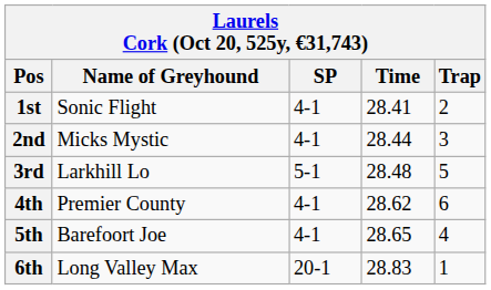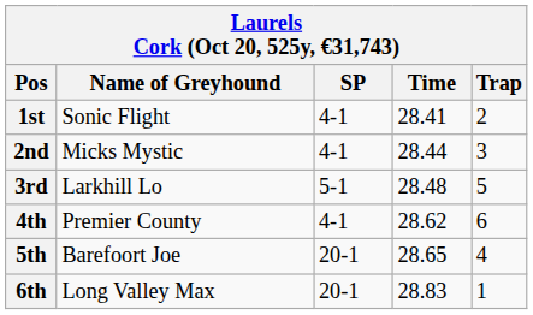5th | SP: 4-1 -> 20-1
